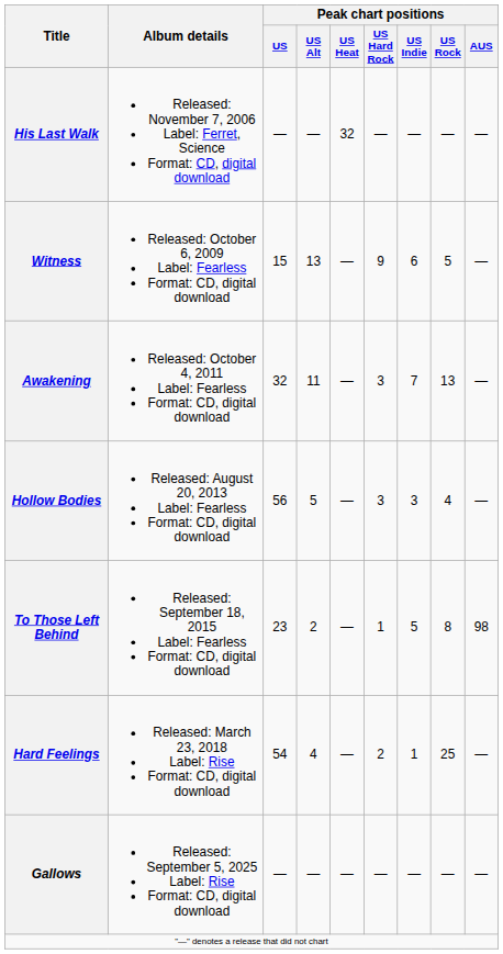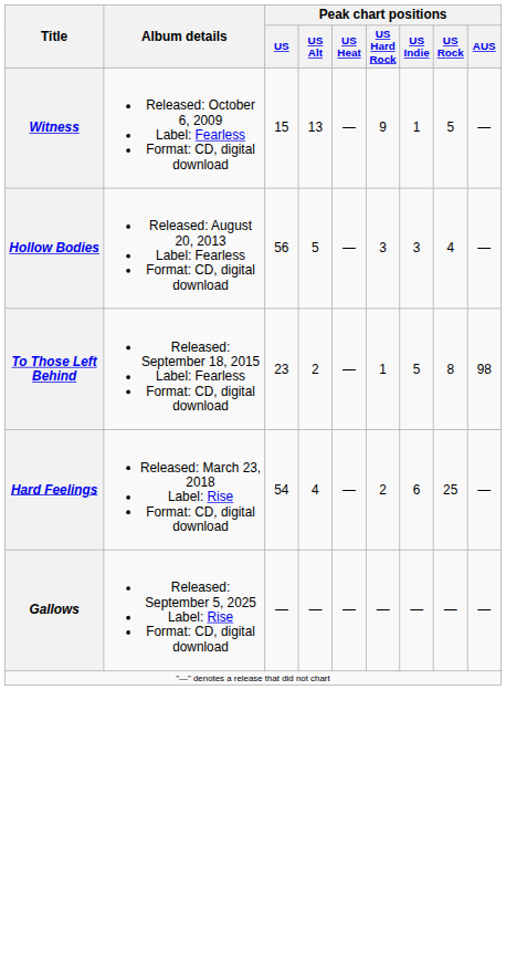- row: His Last Walk | Released: November 7, 2006 Label: Ferret, Science Format: CD, digital download | — | — | 32 | — | — | — | —
Witness | Peak chart positions / US Indie: 6 -> 1
- row: Awakening | Released: October 4, 2011 Label: Fearless Format: CD, digital download | 32 | 11 | — | 3 | 7 | 13 | —
Hard Feelings | Peak chart positions / US Indie: 1 -> 6
